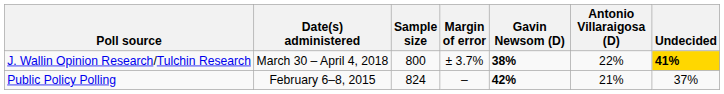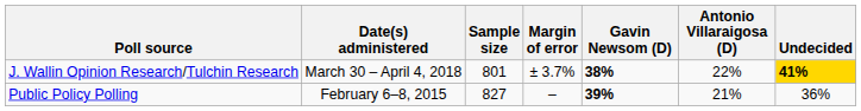J. Wallin Opinion Research/Tulchin Research | Sample size: 800 -> 801
Public Policy Polling | Sample size: 824 -> 827
Public Policy Polling | Gavin Newsom (D): 42% -> 39%
Public Policy Polling | Undecided: 37% -> 36%
